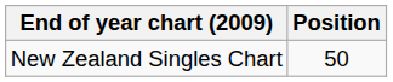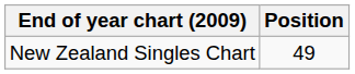New Zealand Singles Chart | Position: 50 -> 49
